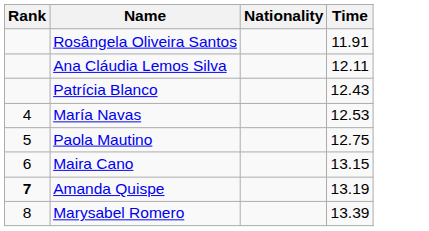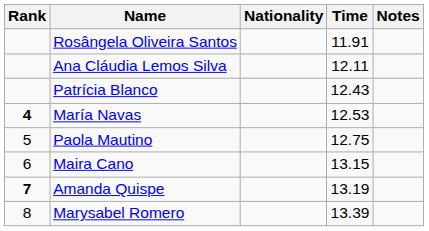+ column: Notes
María Navas | Rank: normal -> bold
